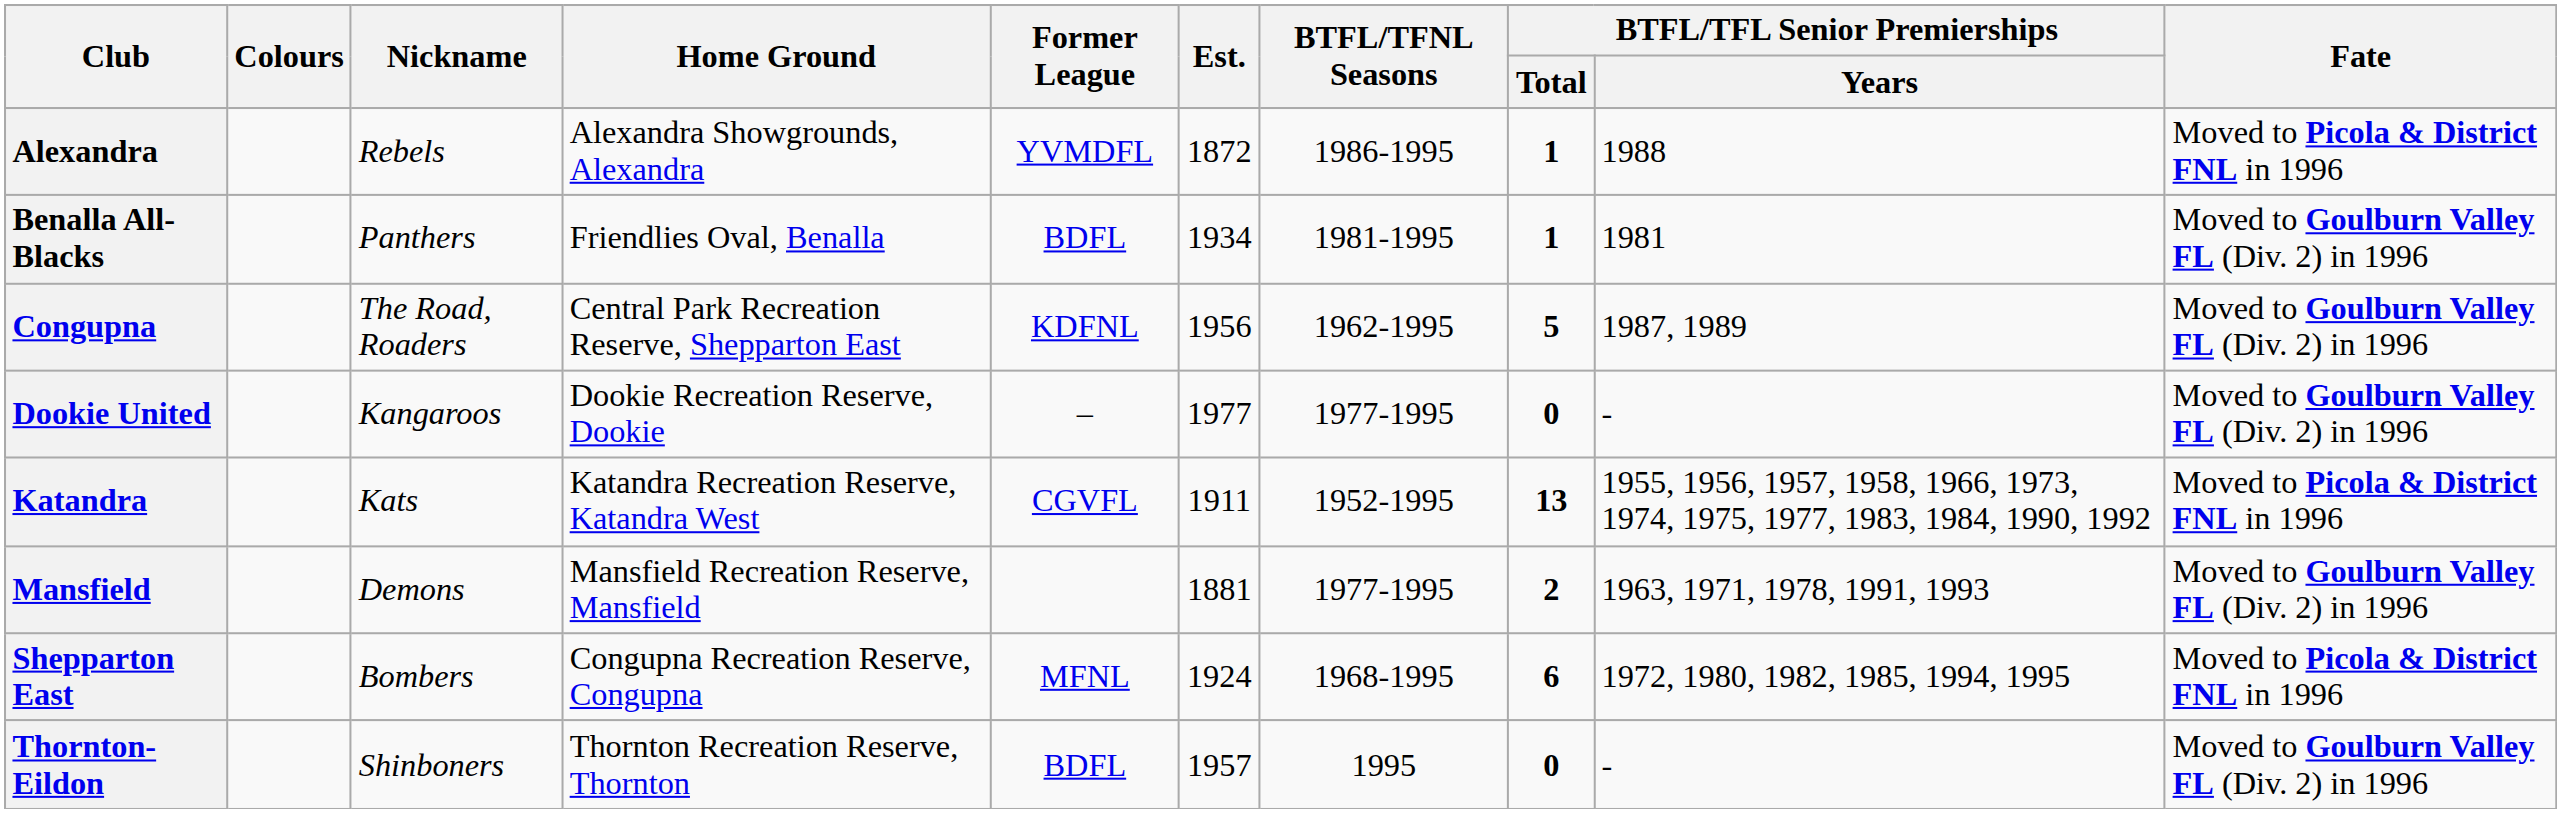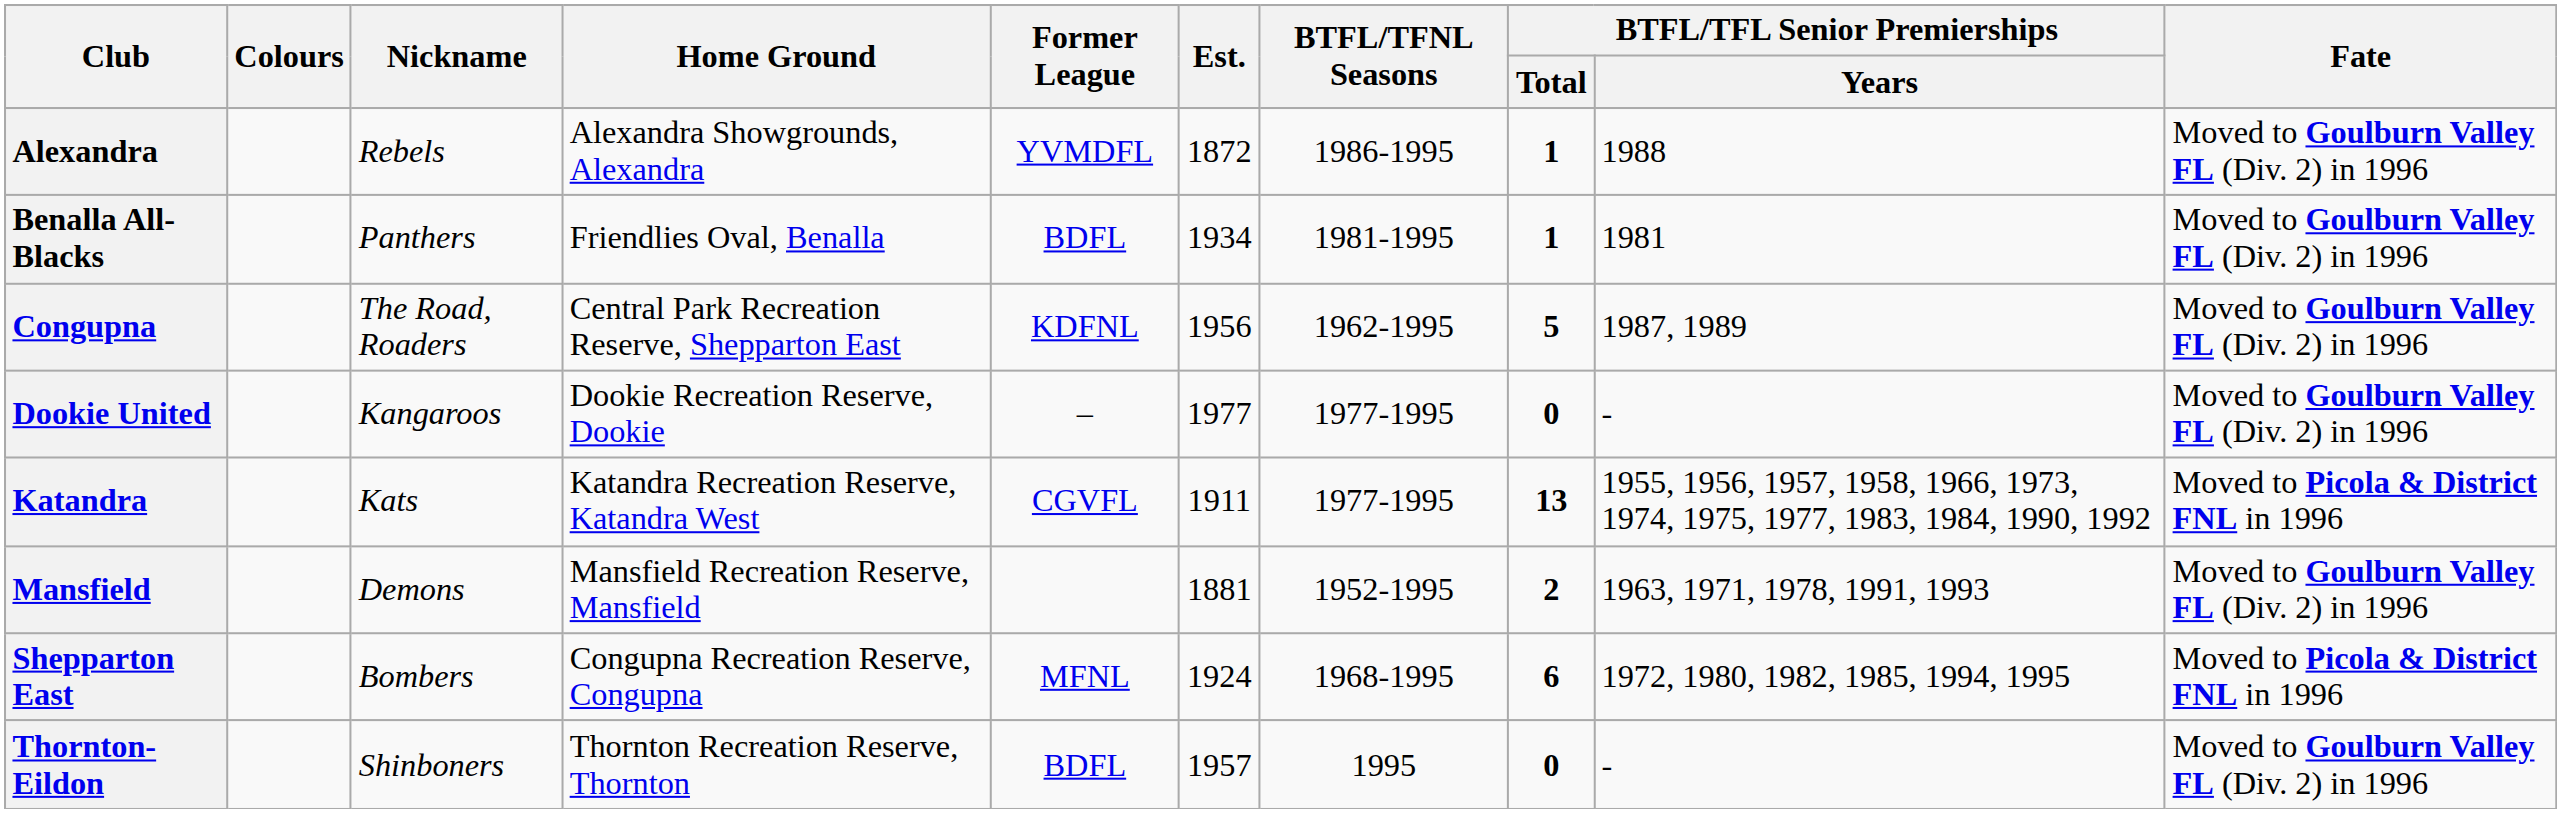Alexandra | Fate: Moved to Picola & District FNL in 1996 -> Moved to Goulburn Valley FL (Div. 2) in 1996
Katandra | BTFL/TFNL Seasons: 1952-1995 -> 1977-1995
Mansfield | BTFL/TFNL Seasons: 1977-1995 -> 1952-1995
